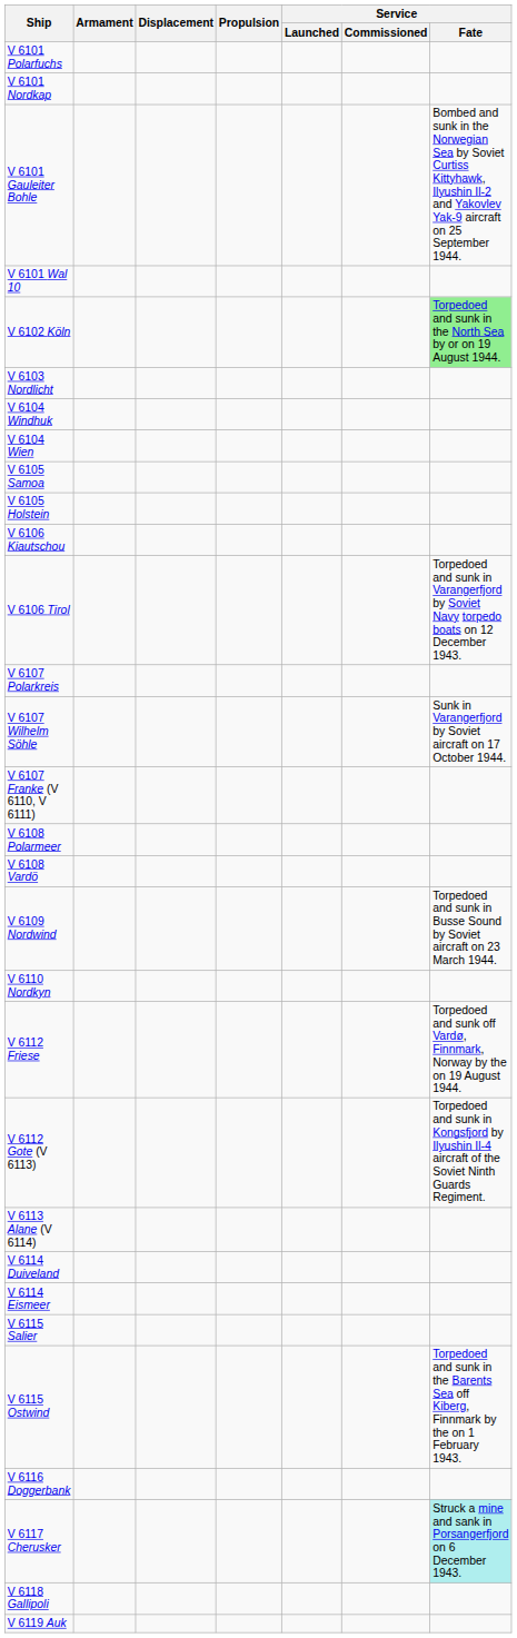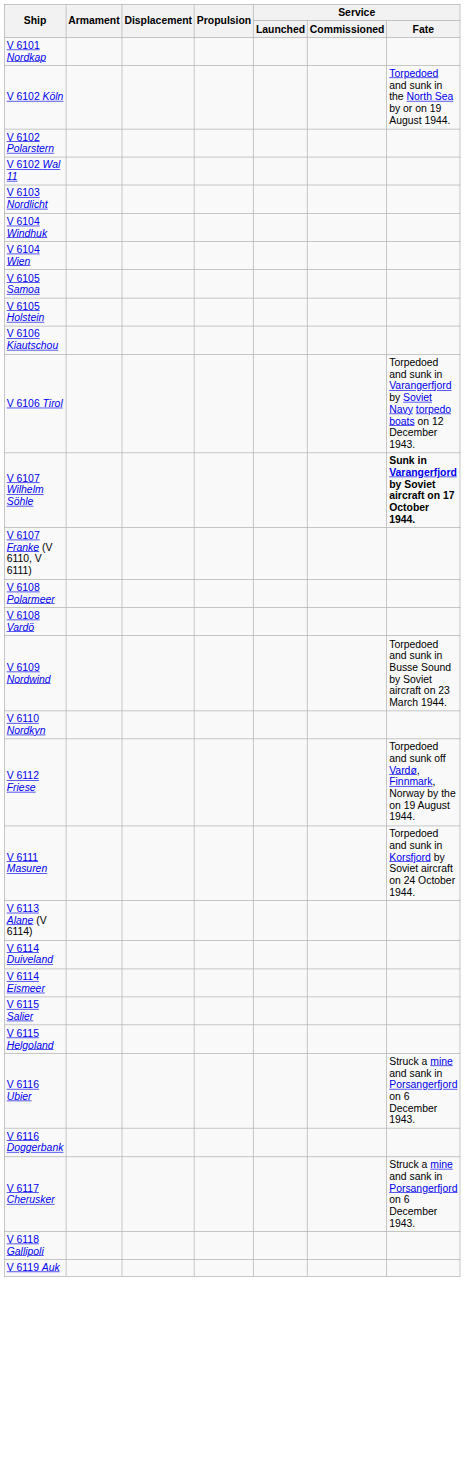- row: V 6101 Polarfuchs
- row: V 6101 Gauleiter Bohle | Bombed and sunk in the Norwegian Sea by Soviet Curtiss Kittyhawk, Ilyushin Il-2 and Yakovlev Yak-9 aircraft on 25 September 1944.
- row: V 6101 Wal 10
V 6102 Köln | Service / Fate: lightgreen background -> no background
+ row: V 6102 Polarstern
+ row: V 6102 Wal 11
- row: V 6107 Polarkreis
V 6107 Wilhelm Söhle | Service / Fate: normal -> bold
+ row: V 6111 Masuren | Torpedoed and sunk in Korsfjord by Soviet aircraft on 24 October 1944.
- row: V 6112 Gote (V 6113) | Torpedoed and sunk in Kongsfjord by Ilyushin Il-4 aircraft of the Soviet Ninth Guards Regiment.
- row: V 6115 Ostwind | Torpedoed and sunk in the Barents Sea off Kiberg, Finnmark by the on 1 February 1943.
+ row: V 6115 Helgoland
+ row: V 6116 Ubier | Struck a mine and sank in Porsangerfjord on 6 December 1943.
V 6117 Cherusker | Service / Fate: paleturquoise background -> no background
